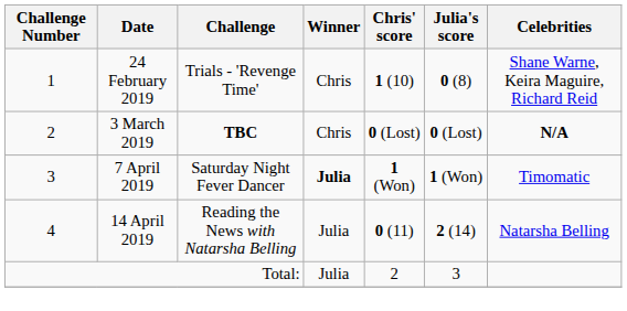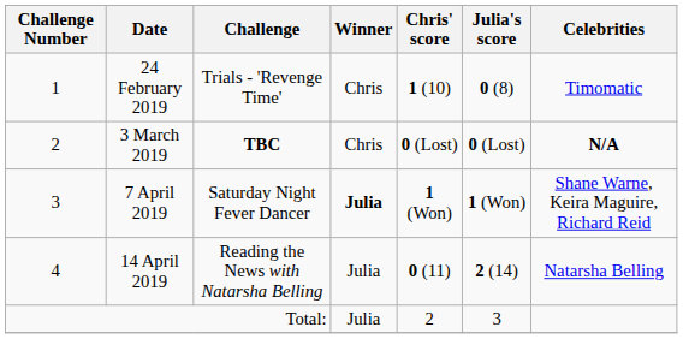24 February 2019 | Celebrities: Shane Warne, Keira Maguire, Richard Reid -> Timomatic
7 April 2019 | Celebrities: Timomatic -> Shane Warne, Keira Maguire, Richard Reid
